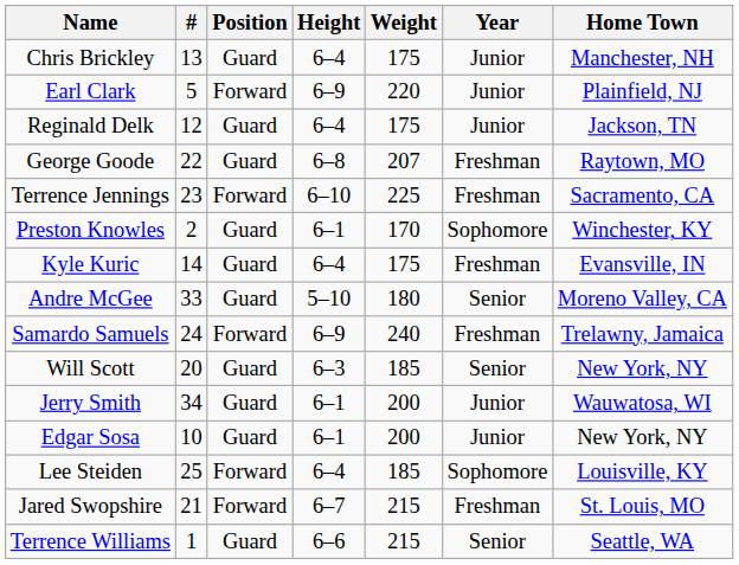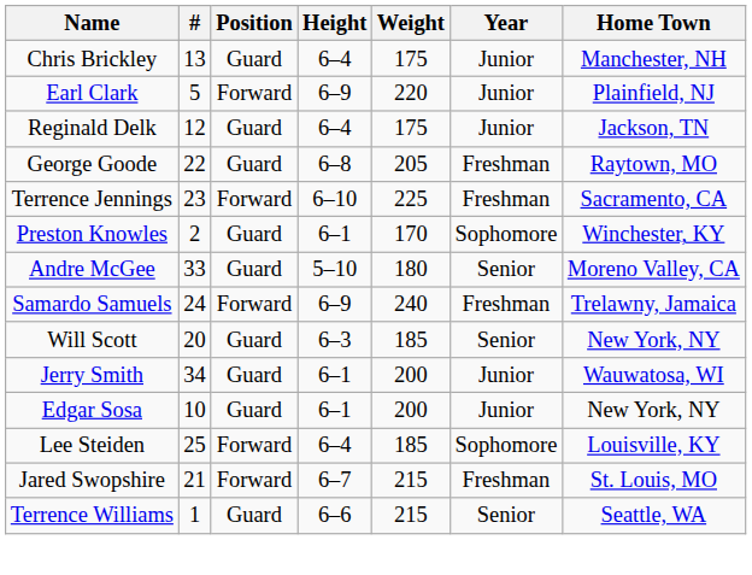George Goode | Weight: 207 -> 205
- row: Kyle Kuric | 14 | Guard | 6–4 | 175 | Freshman | Evansville, IN
